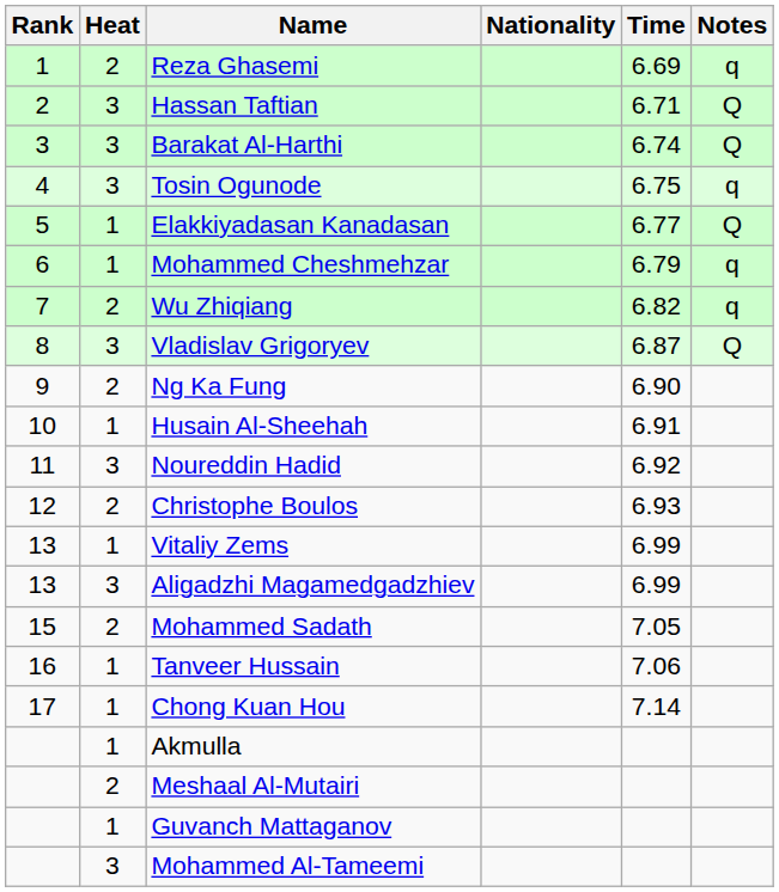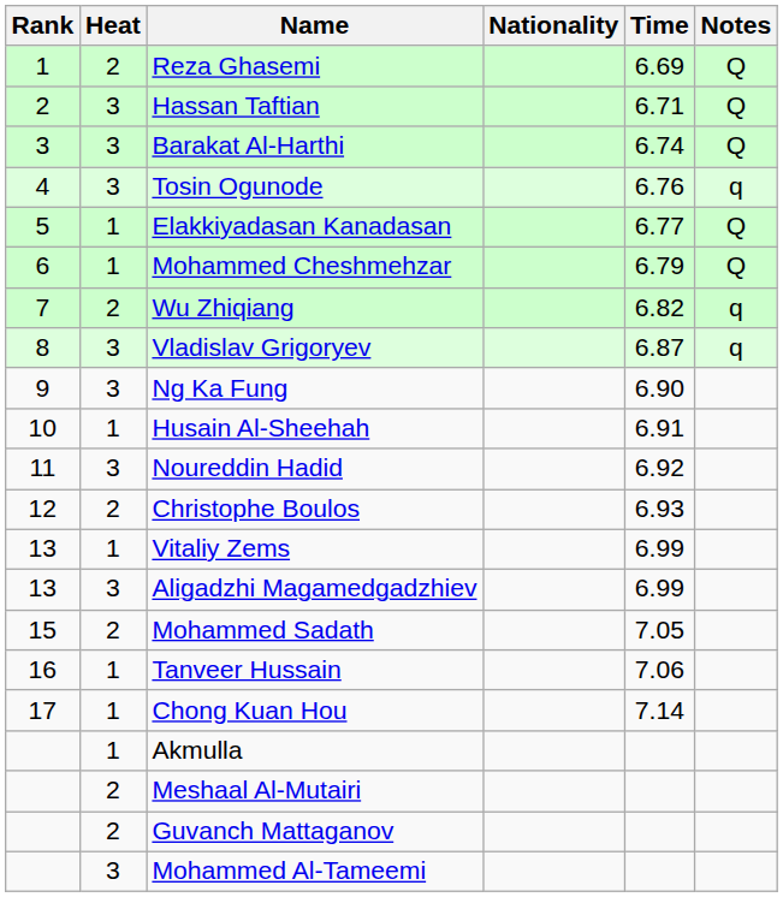Reza Ghasemi | Notes: q -> Q
Tosin Ogunode | Time: 6.75 -> 6.76
Mohammed Cheshmehzar | Notes: q -> Q
Vladislav Grigoryev | Notes: Q -> q
Ng Ka Fung | Heat: 2 -> 3
Guvanch Mattaganov | Heat: 1 -> 2
